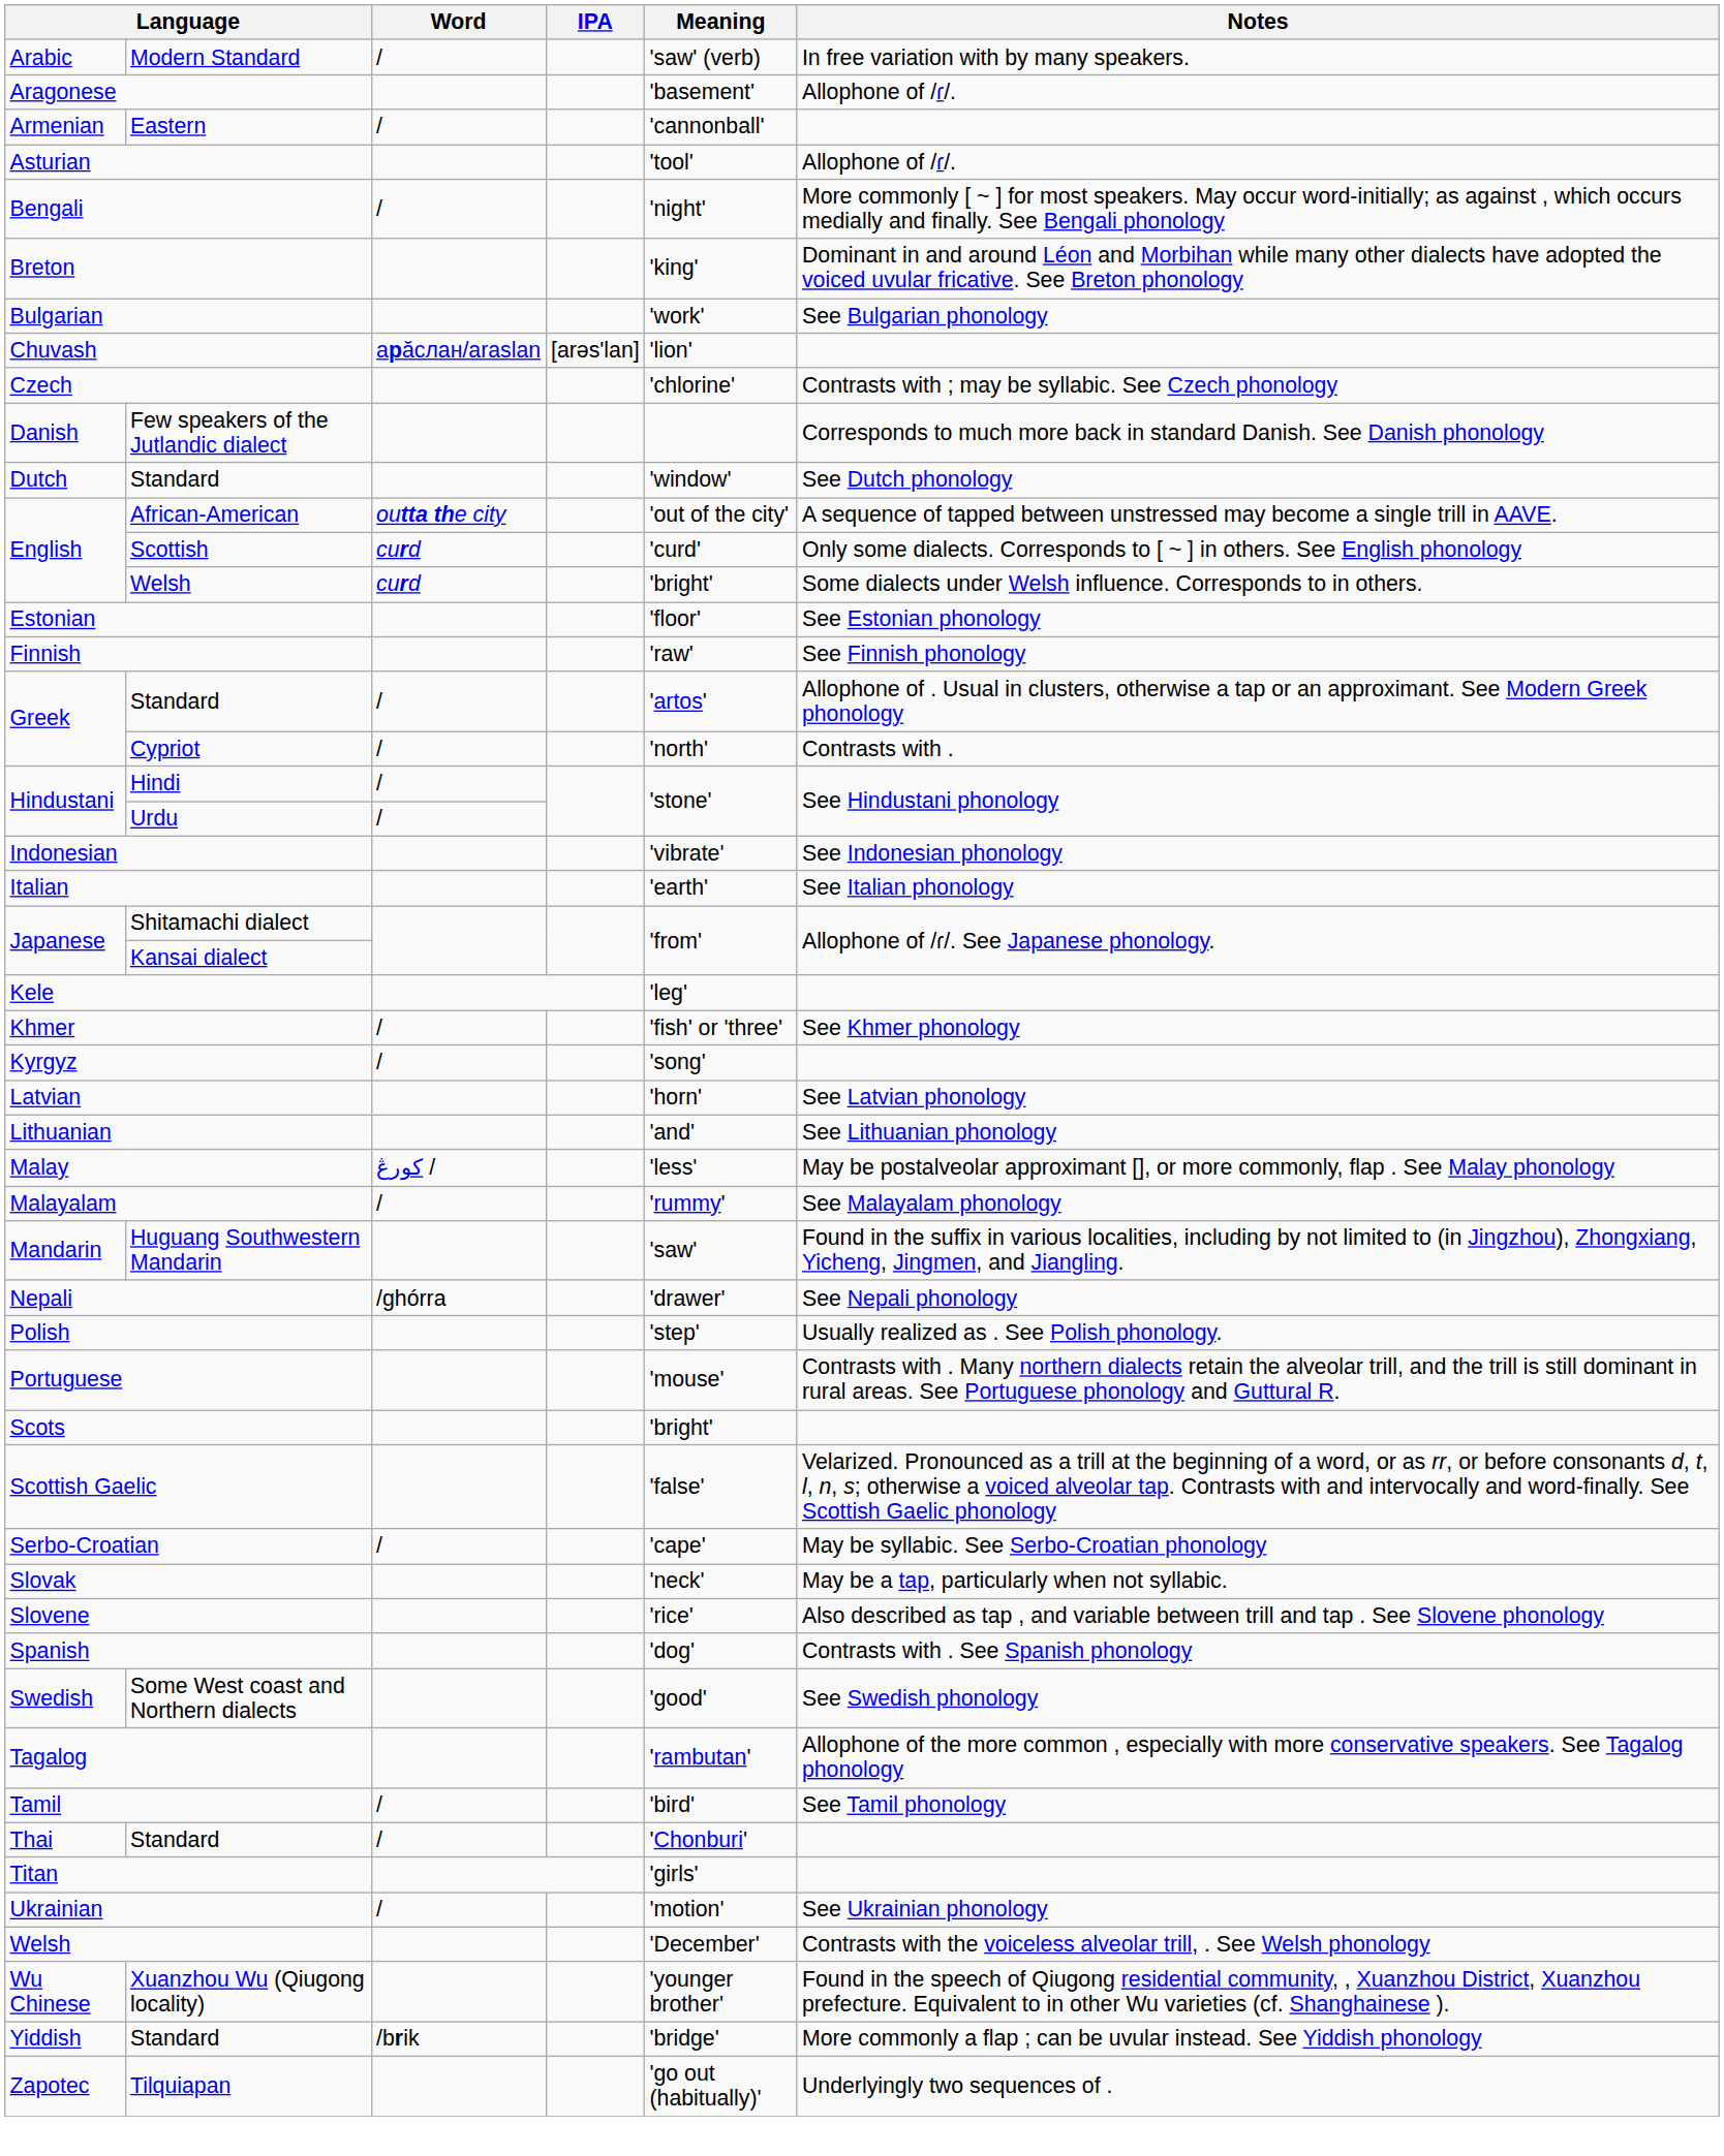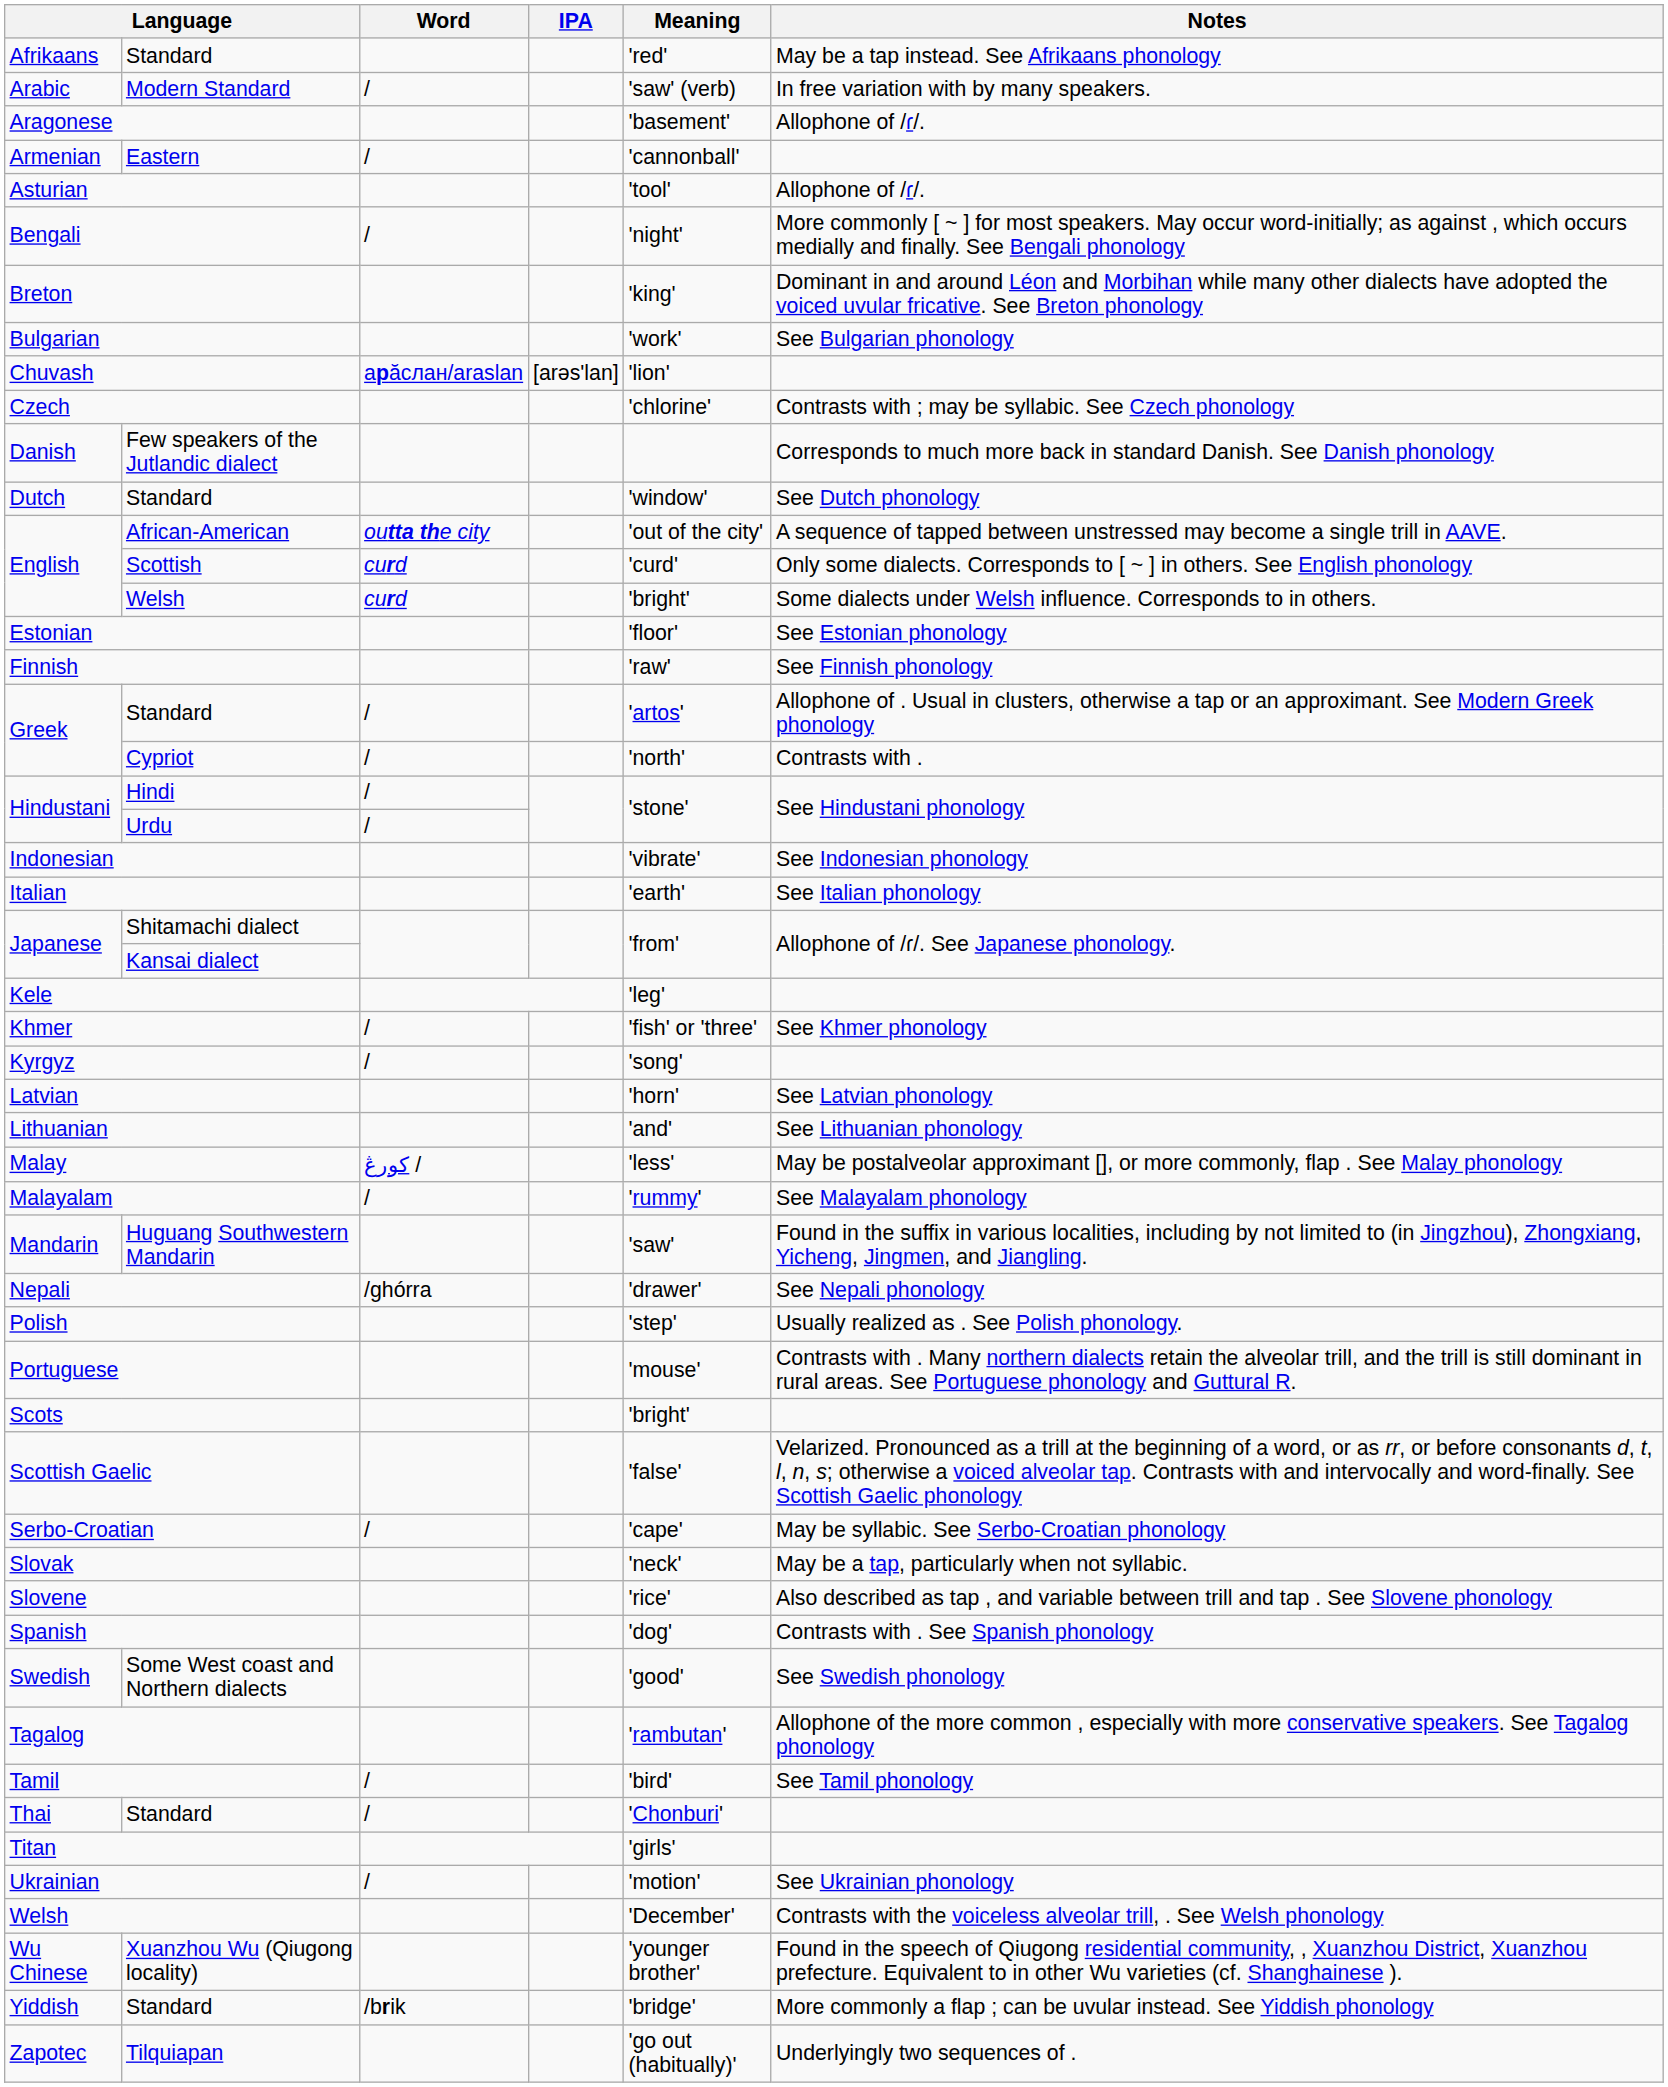+ row: Afrikaans | Standard | 'red' | May be a tap instead. See Afrikaans phonology
